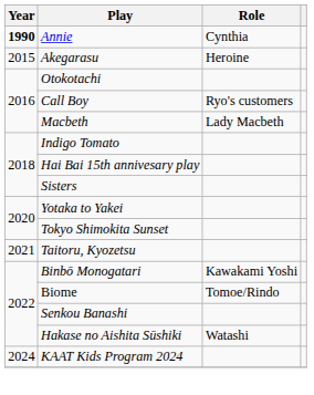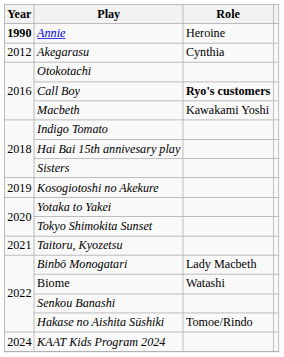Annie | Role: Cynthia -> Heroine
Akegarasu | Year: 2015 -> 2012
Akegarasu | Role: Heroine -> Cynthia
Call Boy | Role: normal -> bold
Macbeth | Role: Lady Macbeth -> Kawakami Yoshi
+ row: 2019 | Kosogiotoshi no Akekure
Binbō Monogatari | Role: Kawakami Yoshi -> Lady Macbeth
Biome | Role: Tomoe/Rindo -> Watashi
Hakase no Aishita Sūshiki | Role: Watashi -> Tomoe/Rindo
